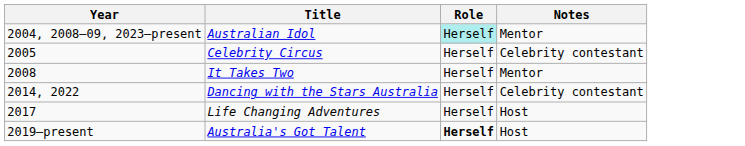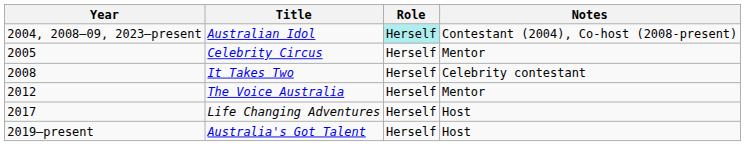Australian Idol | Notes: Mentor -> Contestant (2004), Co-host (2008-present)
Celebrity Circus | Notes: Celebrity contestant -> Mentor
It Takes Two | Notes: Mentor -> Celebrity contestant
+ row: 2012 | The Voice Australia | Herself | Mentor
- row: 2014, 2022 | Dancing with the Stars Australia | Herself | Celebrity contestant
Australia's Got Talent | Role: bold -> normal
